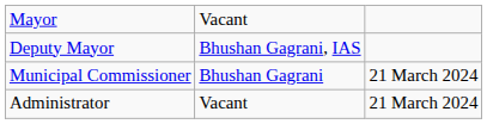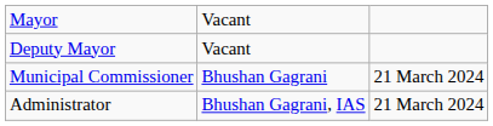Deputy Mayor | column 2: Bhushan Gagrani, IAS -> Vacant
Administrator | column 2: Vacant -> Bhushan Gagrani, IAS
